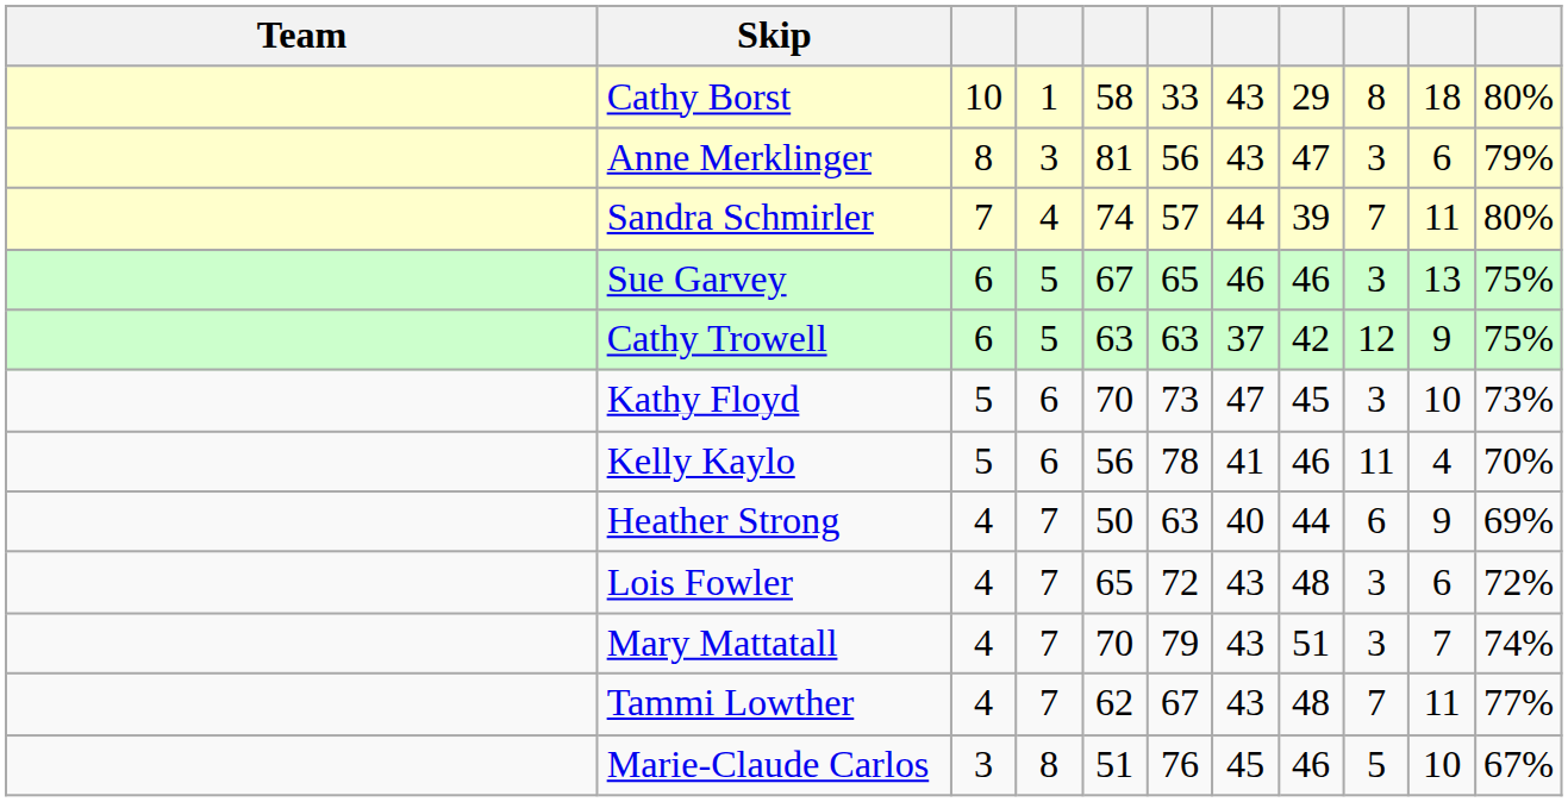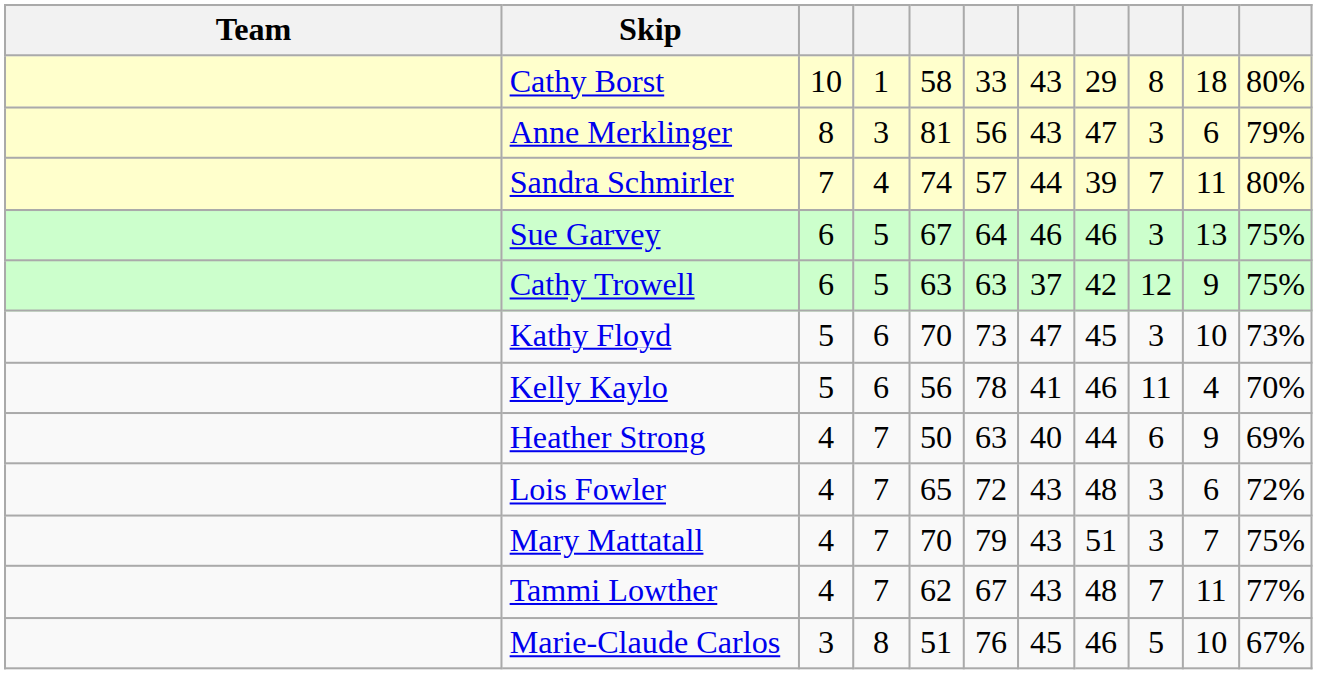Sue Garvey | column 6: 65 -> 64
Mary Mattatall | column 11: 74% -> 75%
